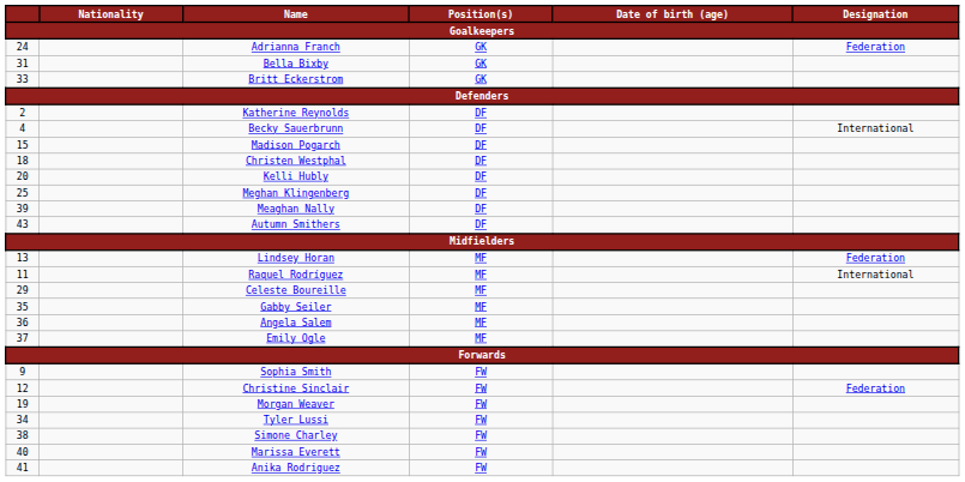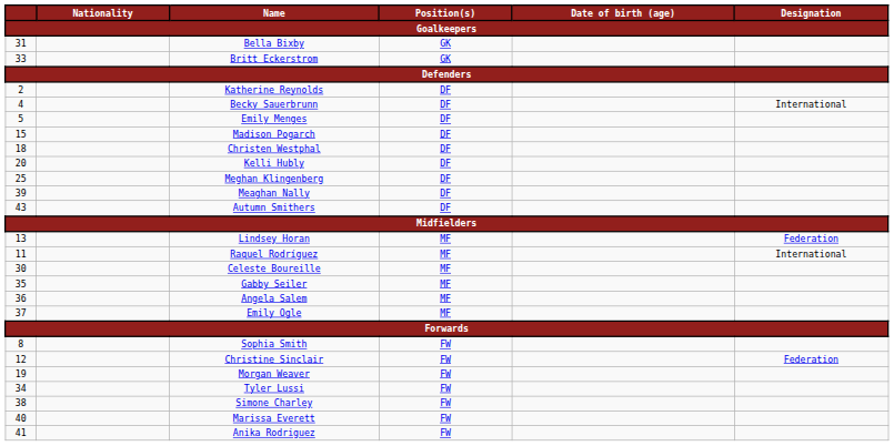- row: 24 | Adrianna Franch | GK | Federation
+ row: 5 | Emily Menges | DF
Celeste Boureille | column 1: 29 -> 30
Sophia Smith | column 1: 9 -> 8
